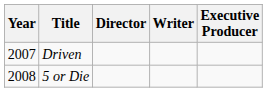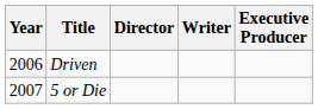Driven | Year: 2007 -> 2006
5 or Die | Year: 2008 -> 2007
